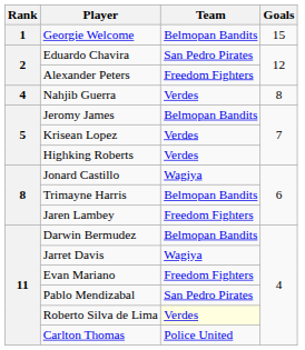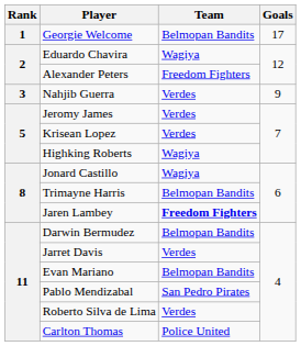Georgie Welcome | Goals: 15 -> 17
Eduardo Chavira | Team: San Pedro Pirates -> Wagiya
Nahjib Guerra | Rank: 4 -> 3
Nahjib Guerra | Goals: 8 -> 9
Jeromy James | Team: Belmopan Bandits -> Verdes
Highking Roberts | Team: Verdes -> Wagiya
Jaren Lambey | Team: normal -> bold
Jarret Davis | Team: Wagiya -> Verdes
Evan Mariano | Team: Freedom Fighters -> Belmopan Bandits
Roberto Silva de Lima | Team: lightyellow background -> no background
